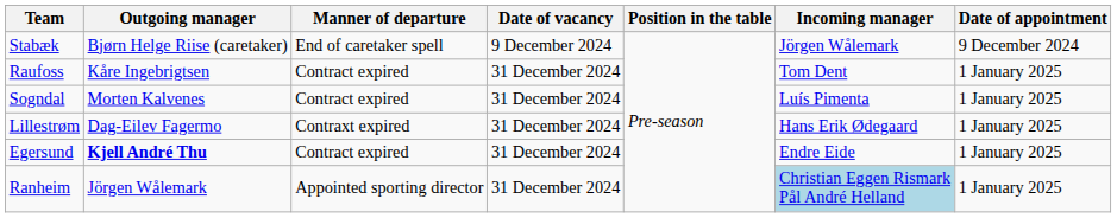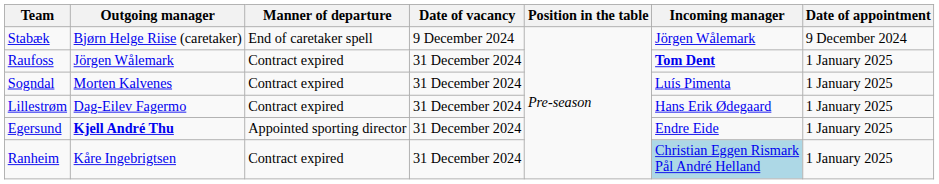Raufoss | Outgoing manager: Kåre Ingebrigtsen -> Jörgen Wålemark
Raufoss | Incoming manager: normal -> bold
Lillestrøm | Manner of departure: Contraxt expired -> Contract expired
Egersund | Manner of departure: Contract expired -> Appointed sporting director
Ranheim | Outgoing manager: Jörgen Wålemark -> Kåre Ingebrigtsen
Ranheim | Manner of departure: Appointed sporting director -> Contract expired
